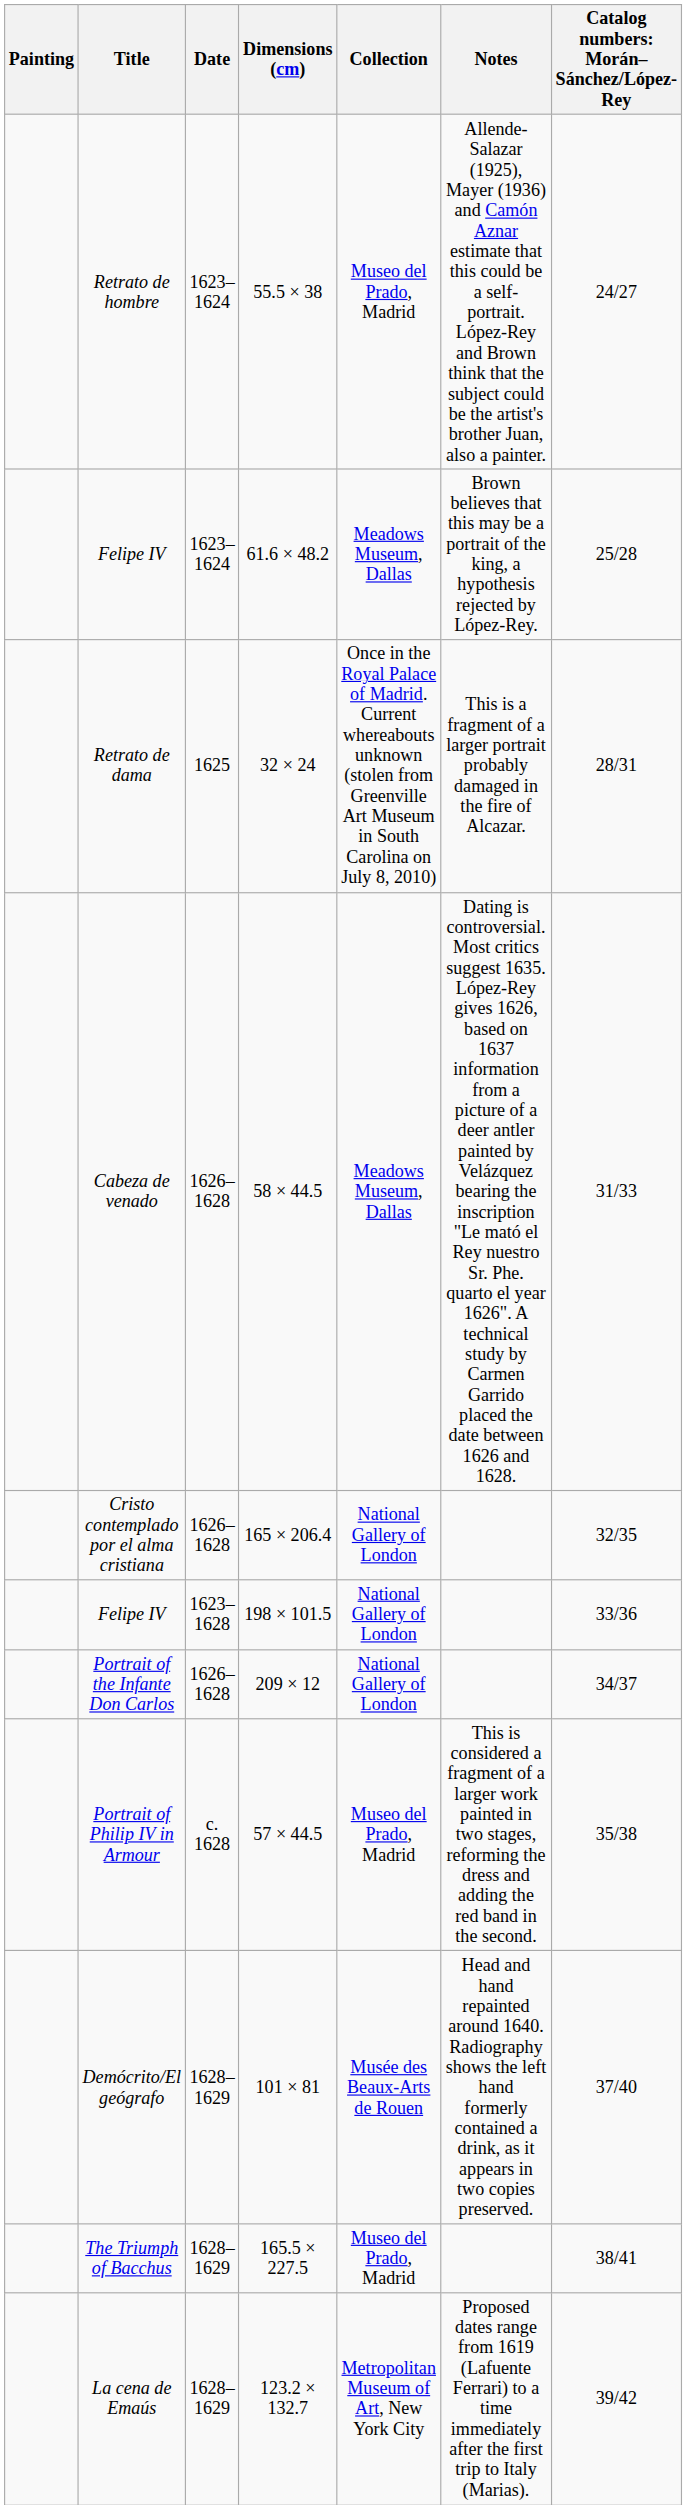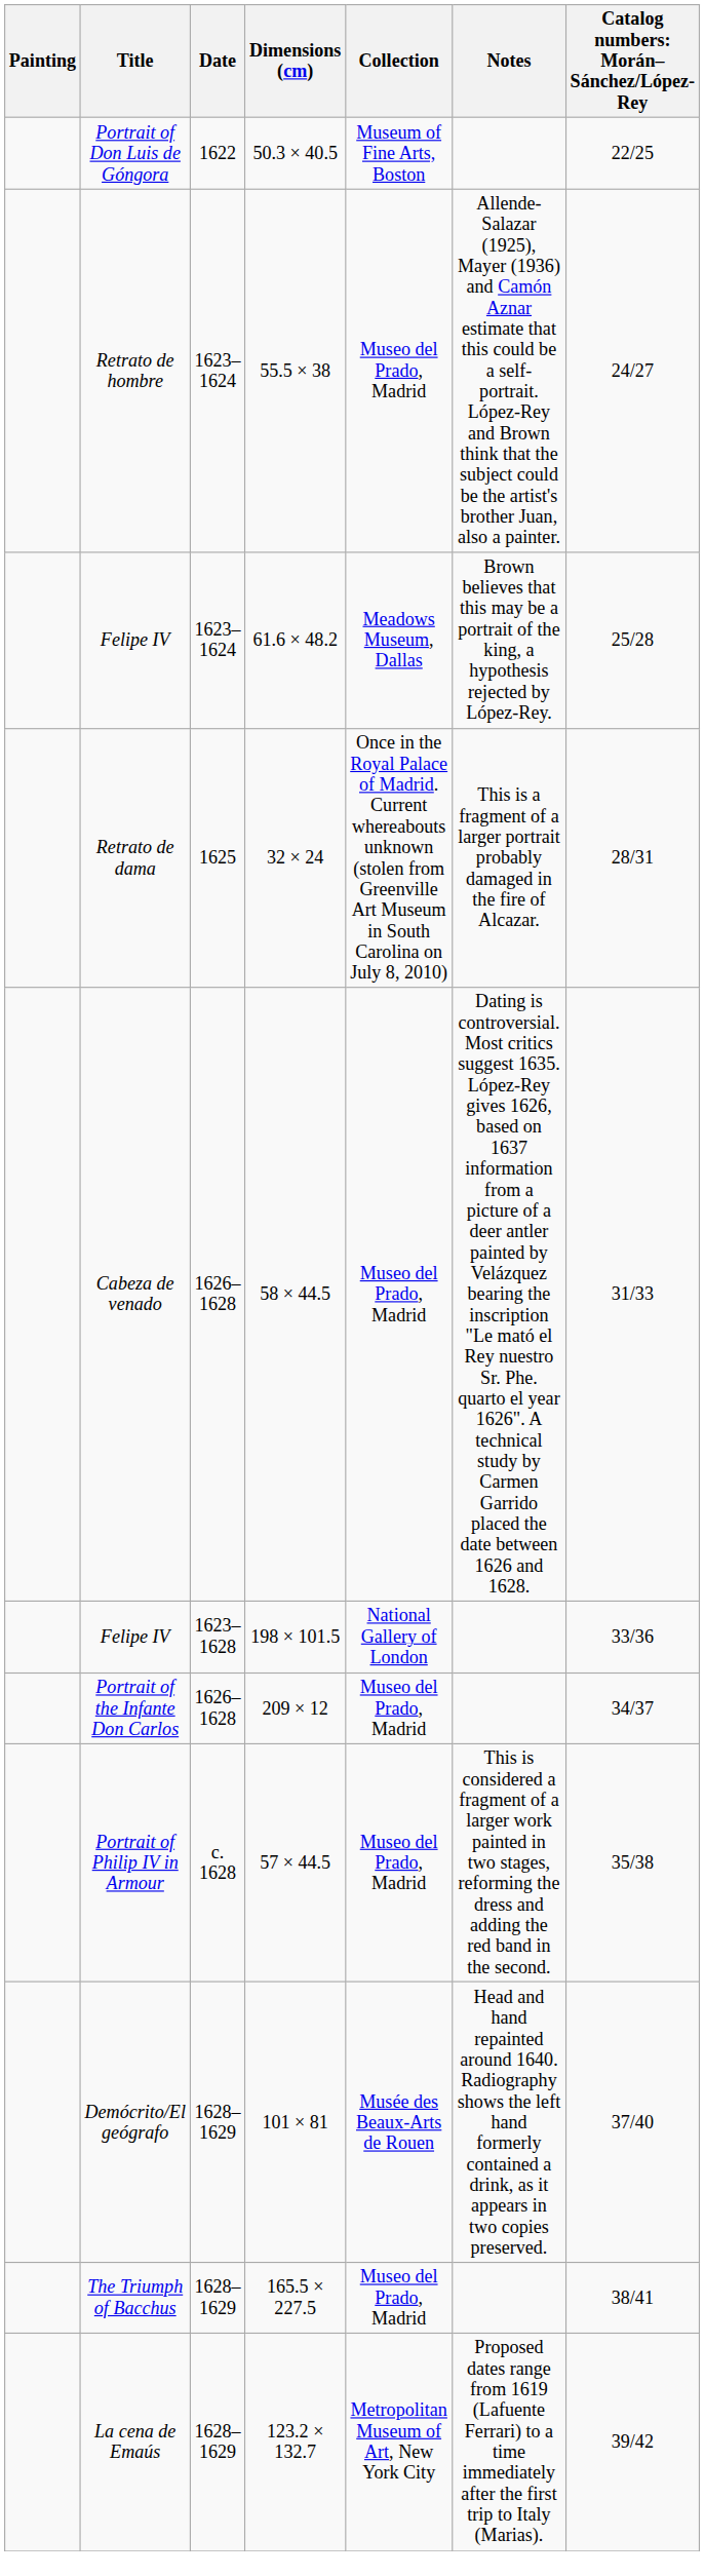+ row: Portrait of Don Luis de Góngora | 1622 | 50.3 × 40.5 | Museum of Fine Arts, Boston | 22/25
Cabeza de venado | Collection: Meadows Museum, Dallas -> Museo del Prado, Madrid
- row: Cristo contemplado por el alma cristiana | 1626–1628 | 165 × 206.4 | National Gallery of London | 32/35
Portrait of the Infante Don Carlos | Collection: National Gallery of London -> Museo del Prado, Madrid
